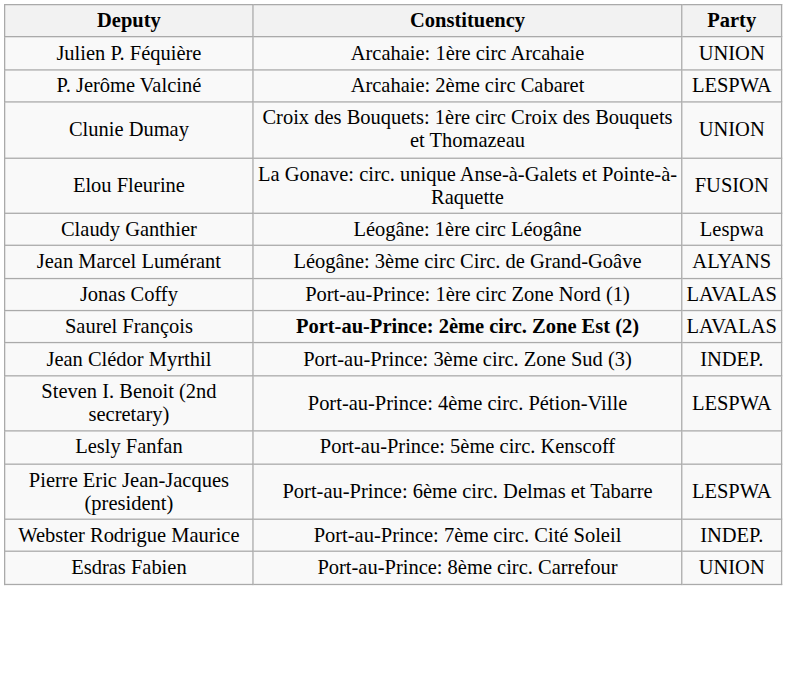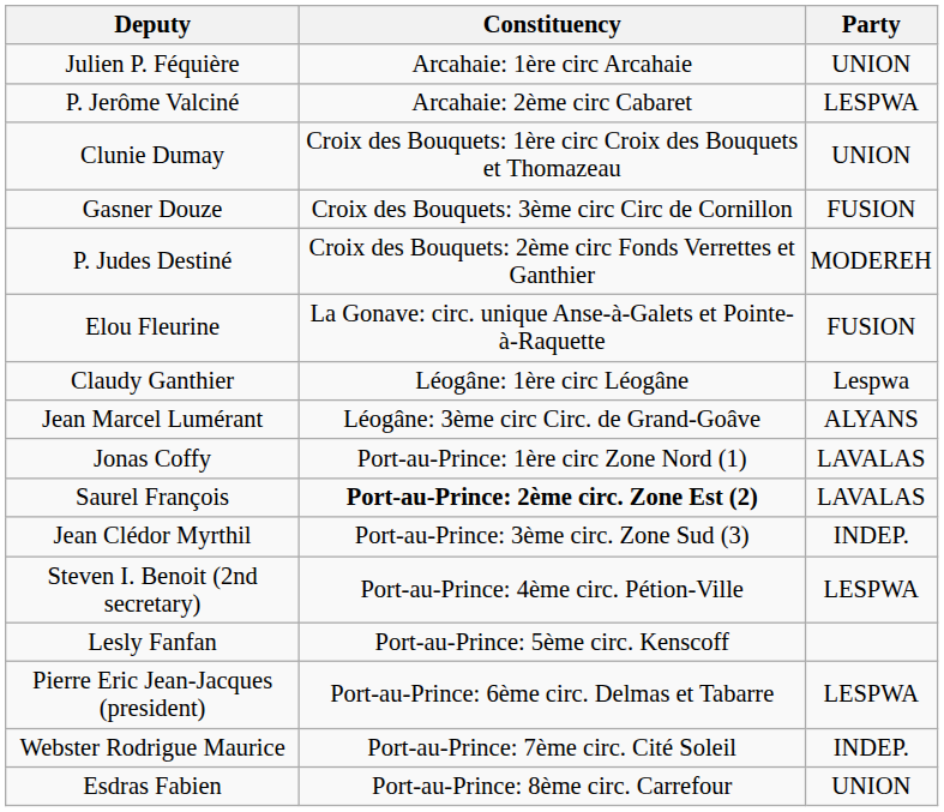+ row: Gasner Douze | Croix des Bouquets: 3ème circ Circ de Cornillon | FUSION
+ row: P. Judes Destiné | Croix des Bouquets: 2ème circ Fonds Verrettes et Ganthier | MODEREH
